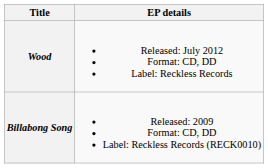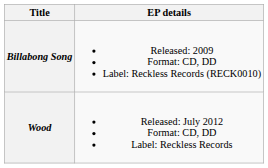rows swapped: Billabong Song <-> Wood
